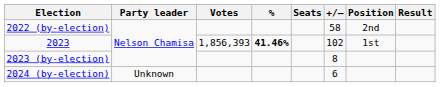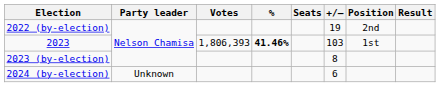2022 (by-election) | +/–: 58 -> 19
2023 | Votes: 1,856,393 -> 1,806,393
2023 | +/–: 102 -> 103
